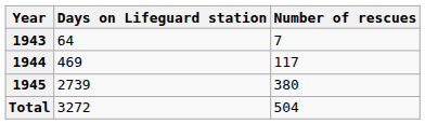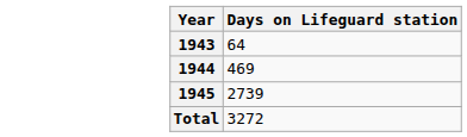- column: Number of rescues | 7 | 117 | 380 | 504
